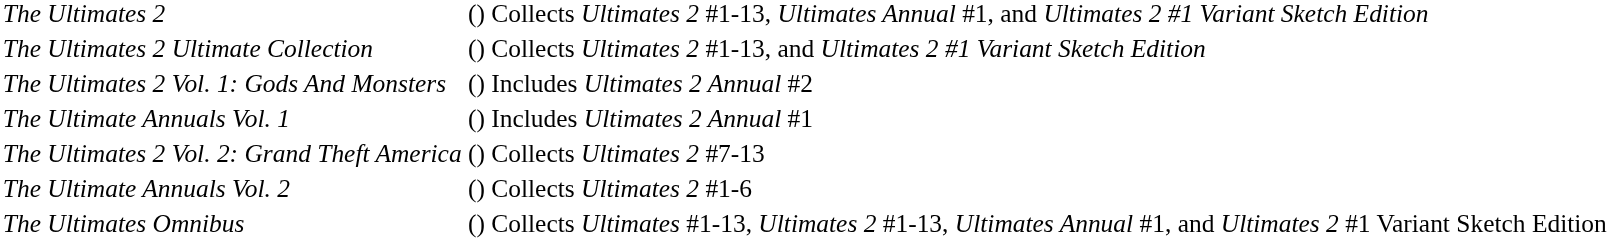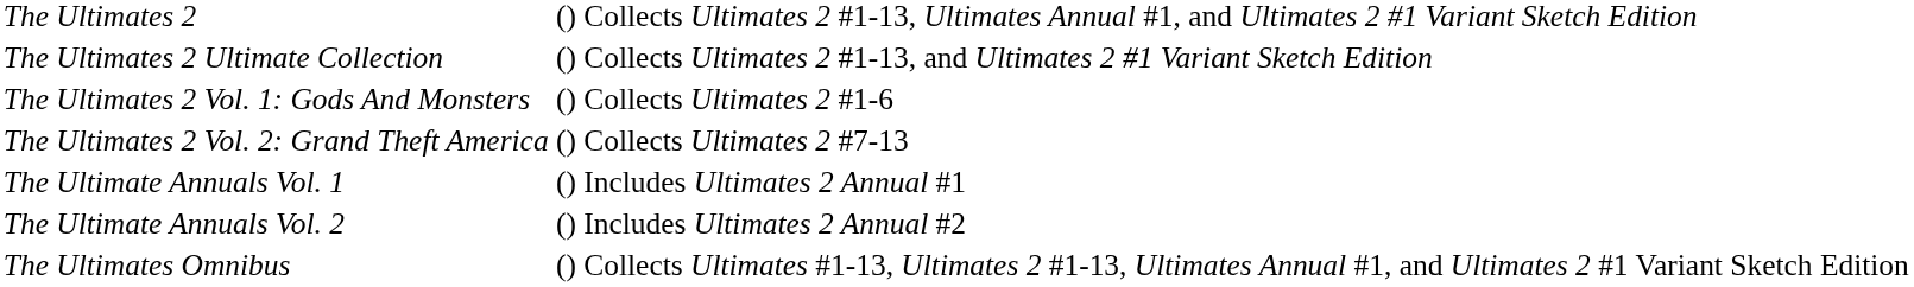The Ultimates 2 Vol. 1: Gods And Monsters | column 3: Includes Ultimates 2 Annual #2 -> Collects Ultimates 2 #1-6
rows swapped: The Ultimates 2 Vol. 2: Grand Theft America <-> The Ultimate Annuals Vol. 1
The Ultimate Annuals Vol. 2 | column 3: Collects Ultimates 2 #1-6 -> Includes Ultimates 2 Annual #2
